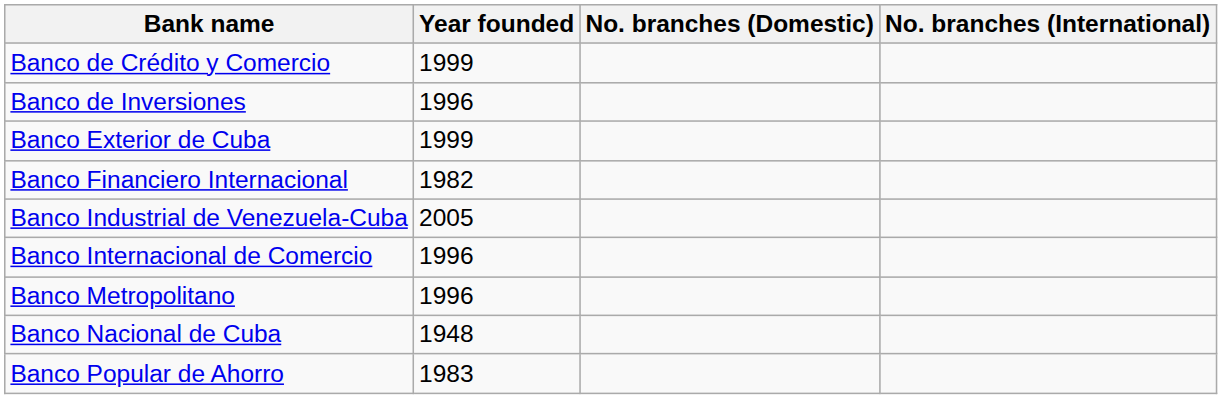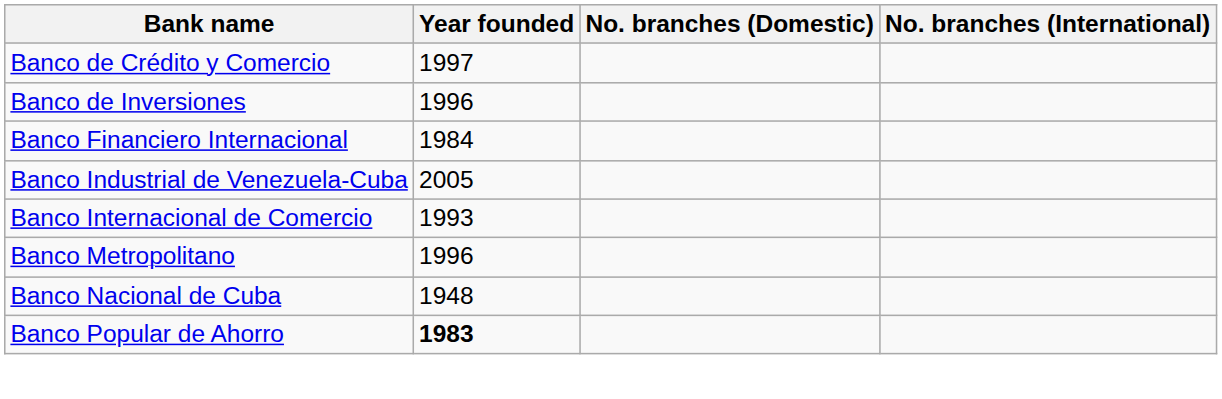Banco de Crédito y Comercio | Year founded: 1999 -> 1997
- row: Banco Exterior de Cuba | 1999
Banco Financiero Internacional | Year founded: 1982 -> 1984
Banco Internacional de Comercio | Year founded: 1996 -> 1993
Banco Popular de Ahorro | Year founded: normal -> bold
